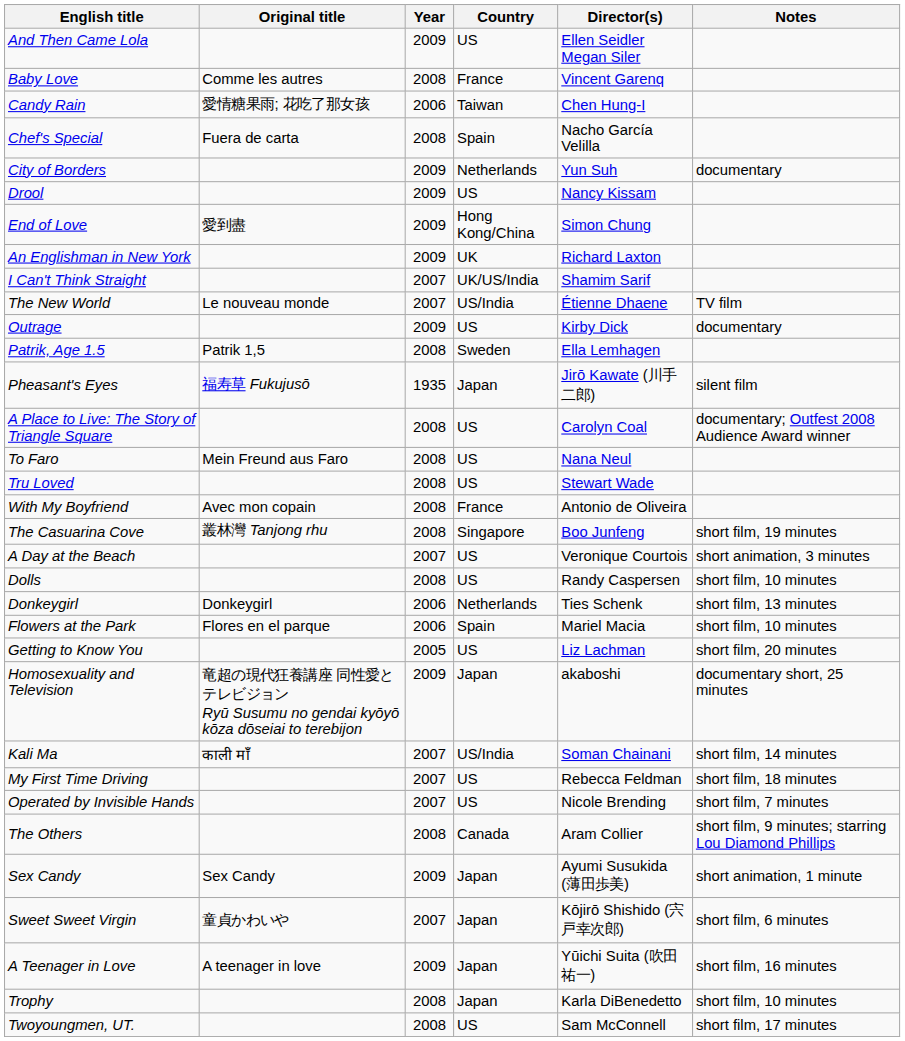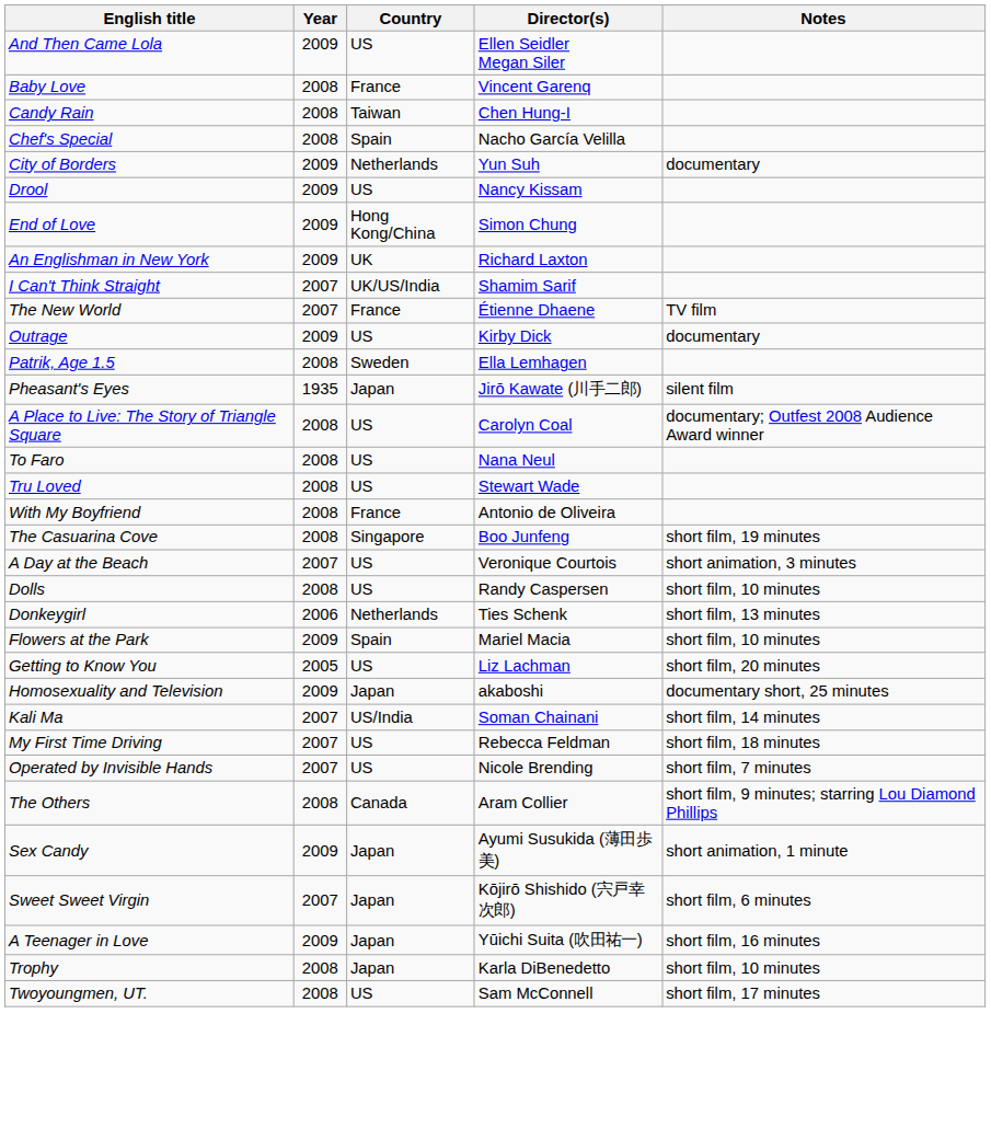- column: Original title | Comme les autres | 愛情糖果雨; 花吃了那女孩 | Fuera de carta | 愛到盡 | Le nouveau monde | Patrik 1,5 | 福寿草 Fukujusō | Mein Freund aus Faro | Avec mon copain | 叢林灣 Tanjong rhu | Donkeygirl | Flores en el parque | 竜超の現代狂養講座 同性愛とテレビジョン Ryū Susumu no gendai kyōyō kōza dōseiai to terebijon | काली माँ | Sex Candy | 童貞かわいや | A teenager in love
Candy Rain | Year: 2006 -> 2008
The New World | Country: US/India -> France
Flowers at the Park | Year: 2006 -> 2009
